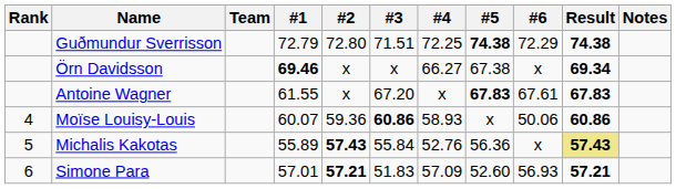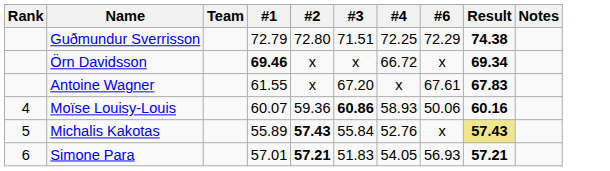- column: #5 | 74.38 | 67.38 | 67.83 | x | 56.36 | 52.60
Örn Davidsson | #4: 66.27 -> 66.72
Moïse Louisy-Louis | Result: 60.86 -> 60.16
Simone Para | #4: 57.09 -> 54.05
